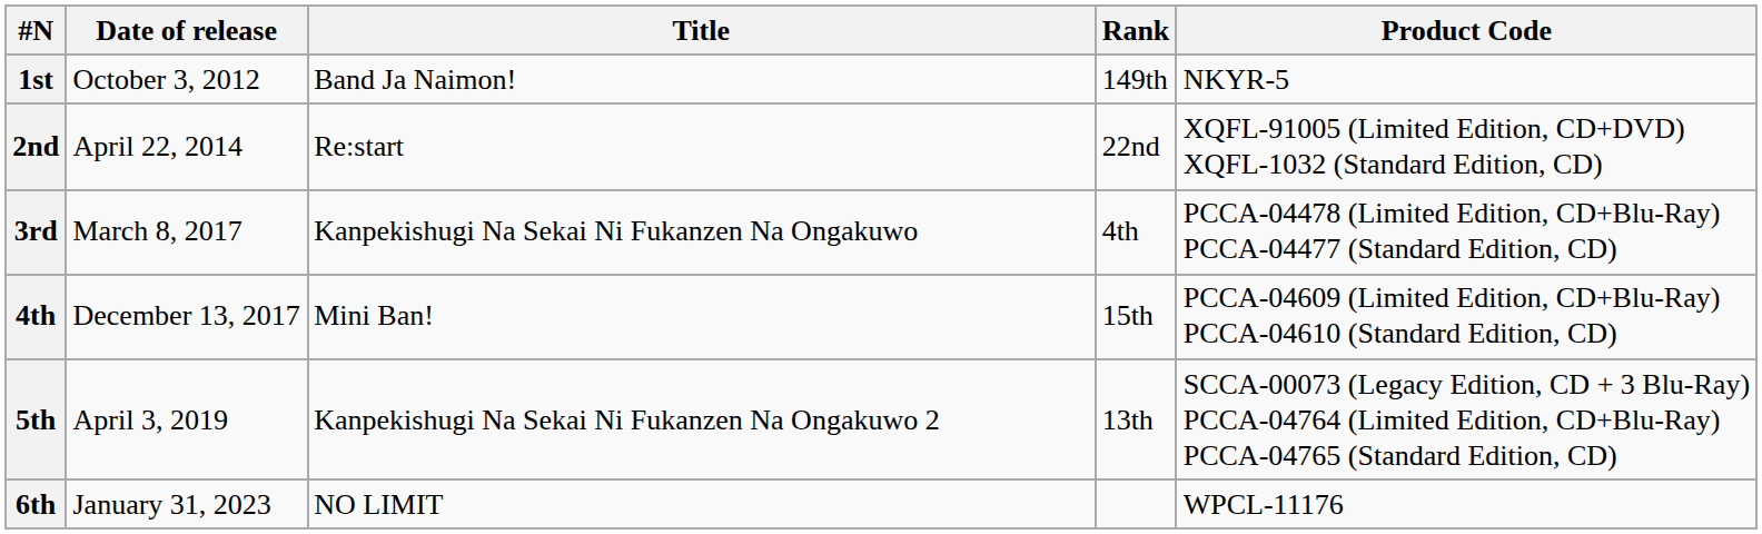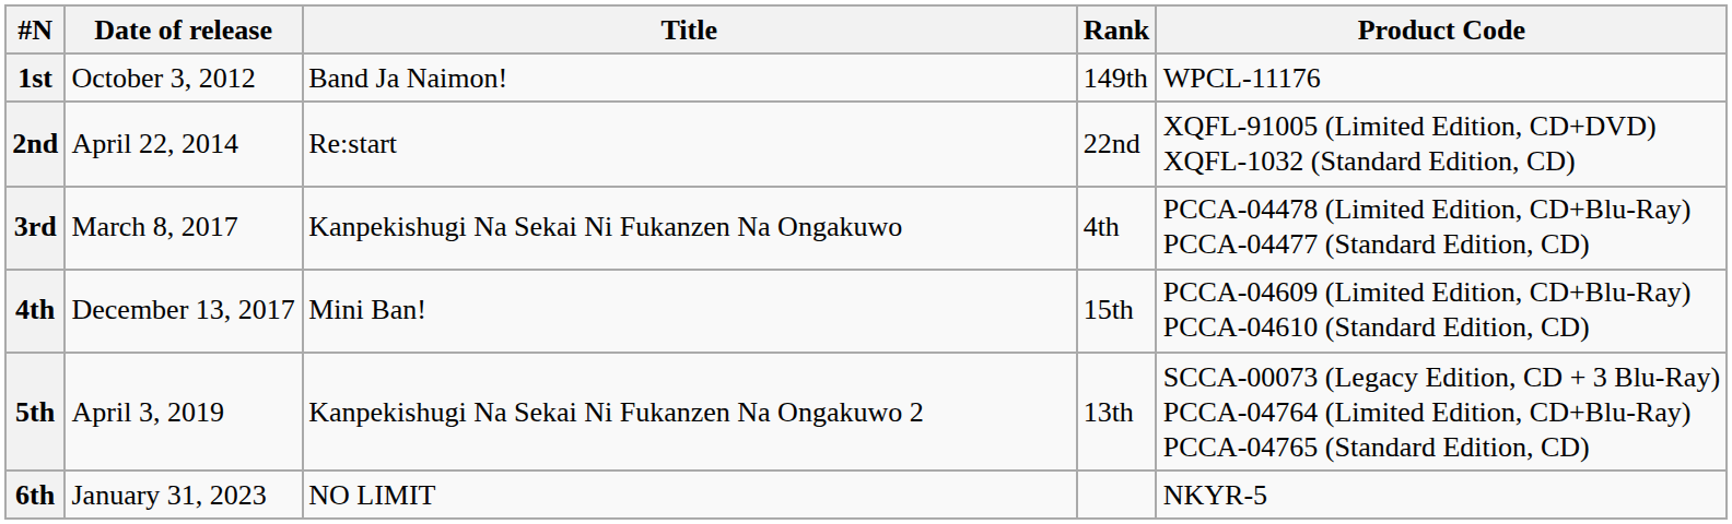1st | Product Code: NKYR-5 -> WPCL-11176
6th | Product Code: WPCL-11176 -> NKYR-5
